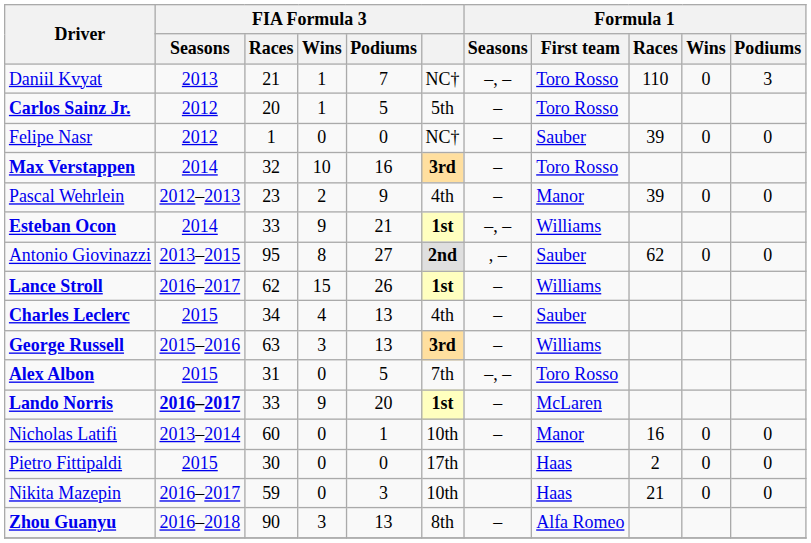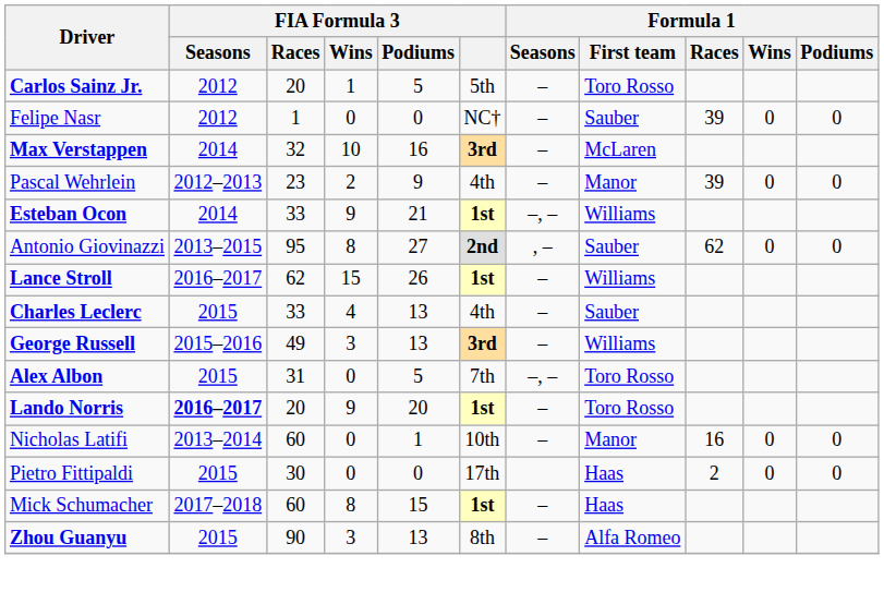- row: Daniil Kvyat | 2013 | 21 | 1 | 7 | NC† | –, – | Toro Rosso | 110 | 0 | 3
Max Verstappen | Formula 1 / First team: Toro Rosso -> McLaren
Charles Leclerc | FIA Formula 3 / Races: 34 -> 33
George Russell | FIA Formula 3 / Races: 63 -> 49
Lando Norris | FIA Formula 3 / Races: 33 -> 20
Lando Norris | Formula 1 / First team: McLaren -> Toro Rosso
- row: Nikita Mazepin | 2016–2017 | 59 | 0 | 3 | 10th | Haas | 21 | 0 | 0
+ row: Mick Schumacher | 2017–2018 | 60 | 8 | 15 | 1st | – | Haas
Zhou Guanyu | FIA Formula 3 / Seasons: 2016–2018 -> 2015
